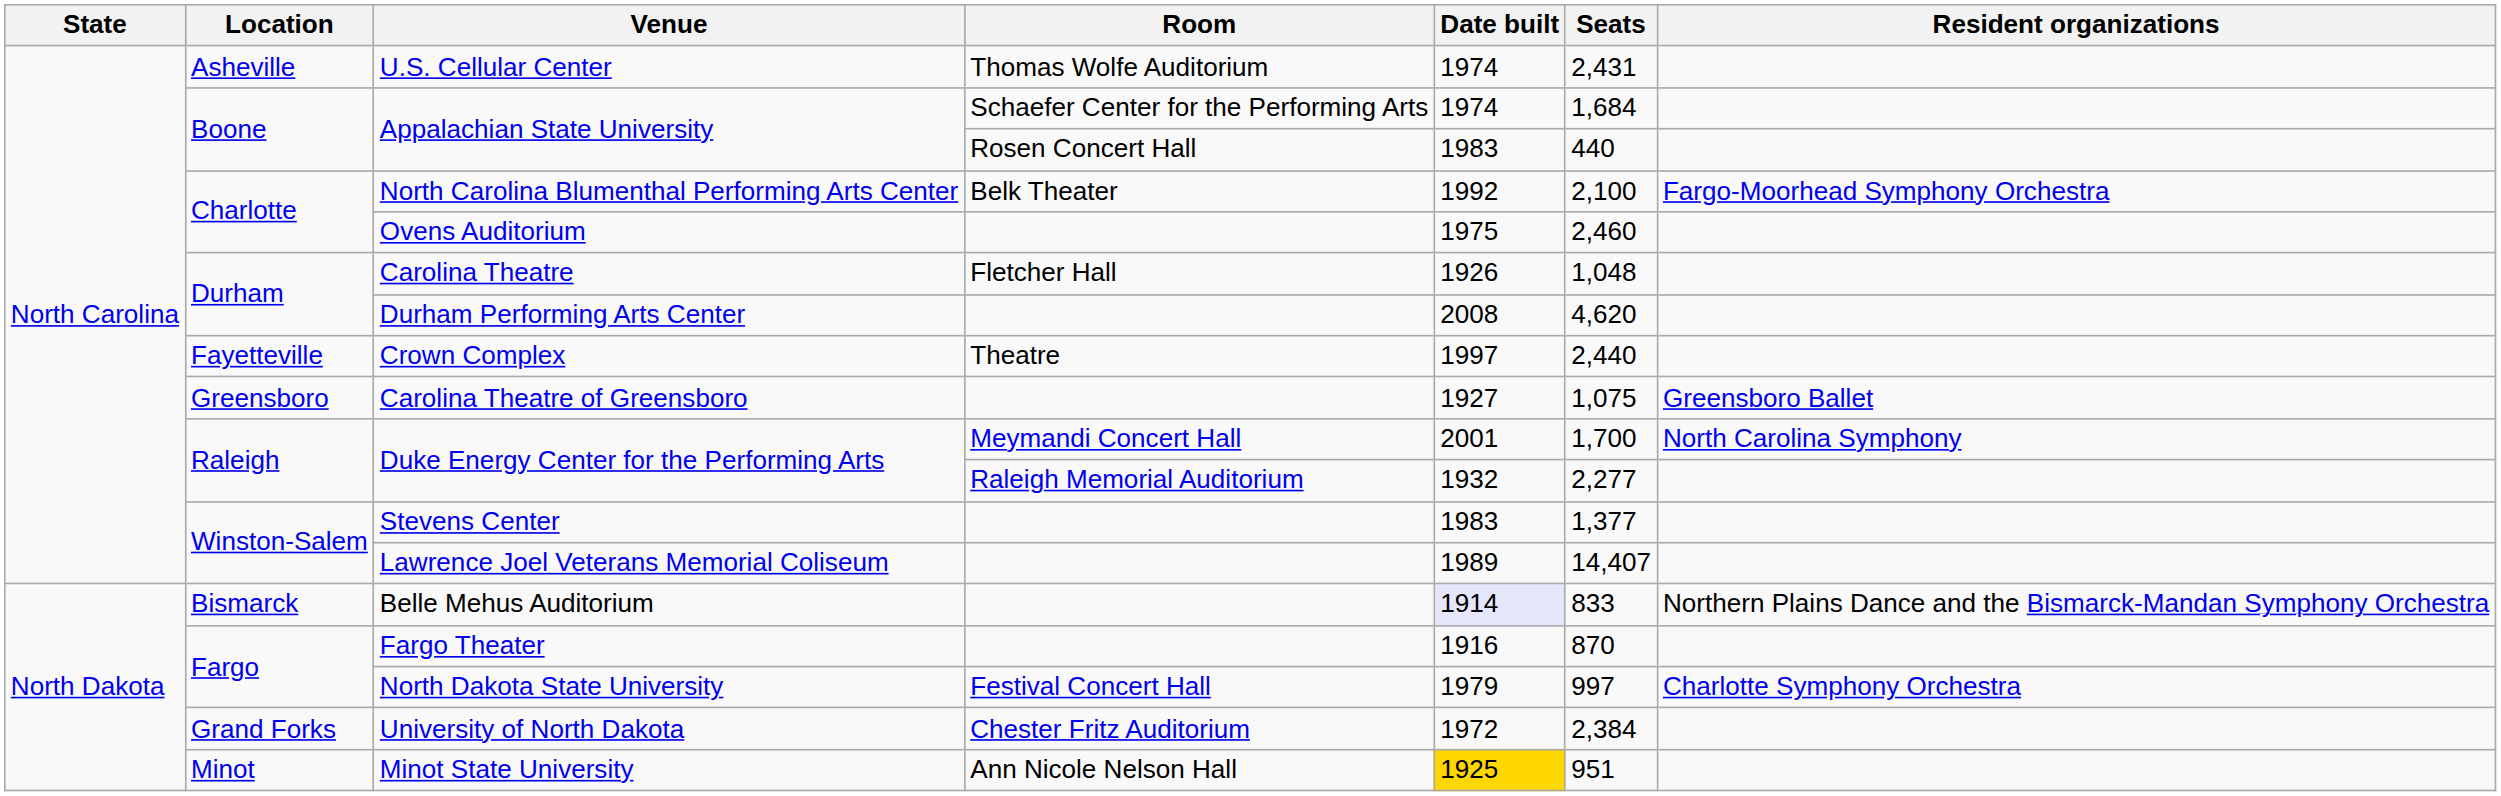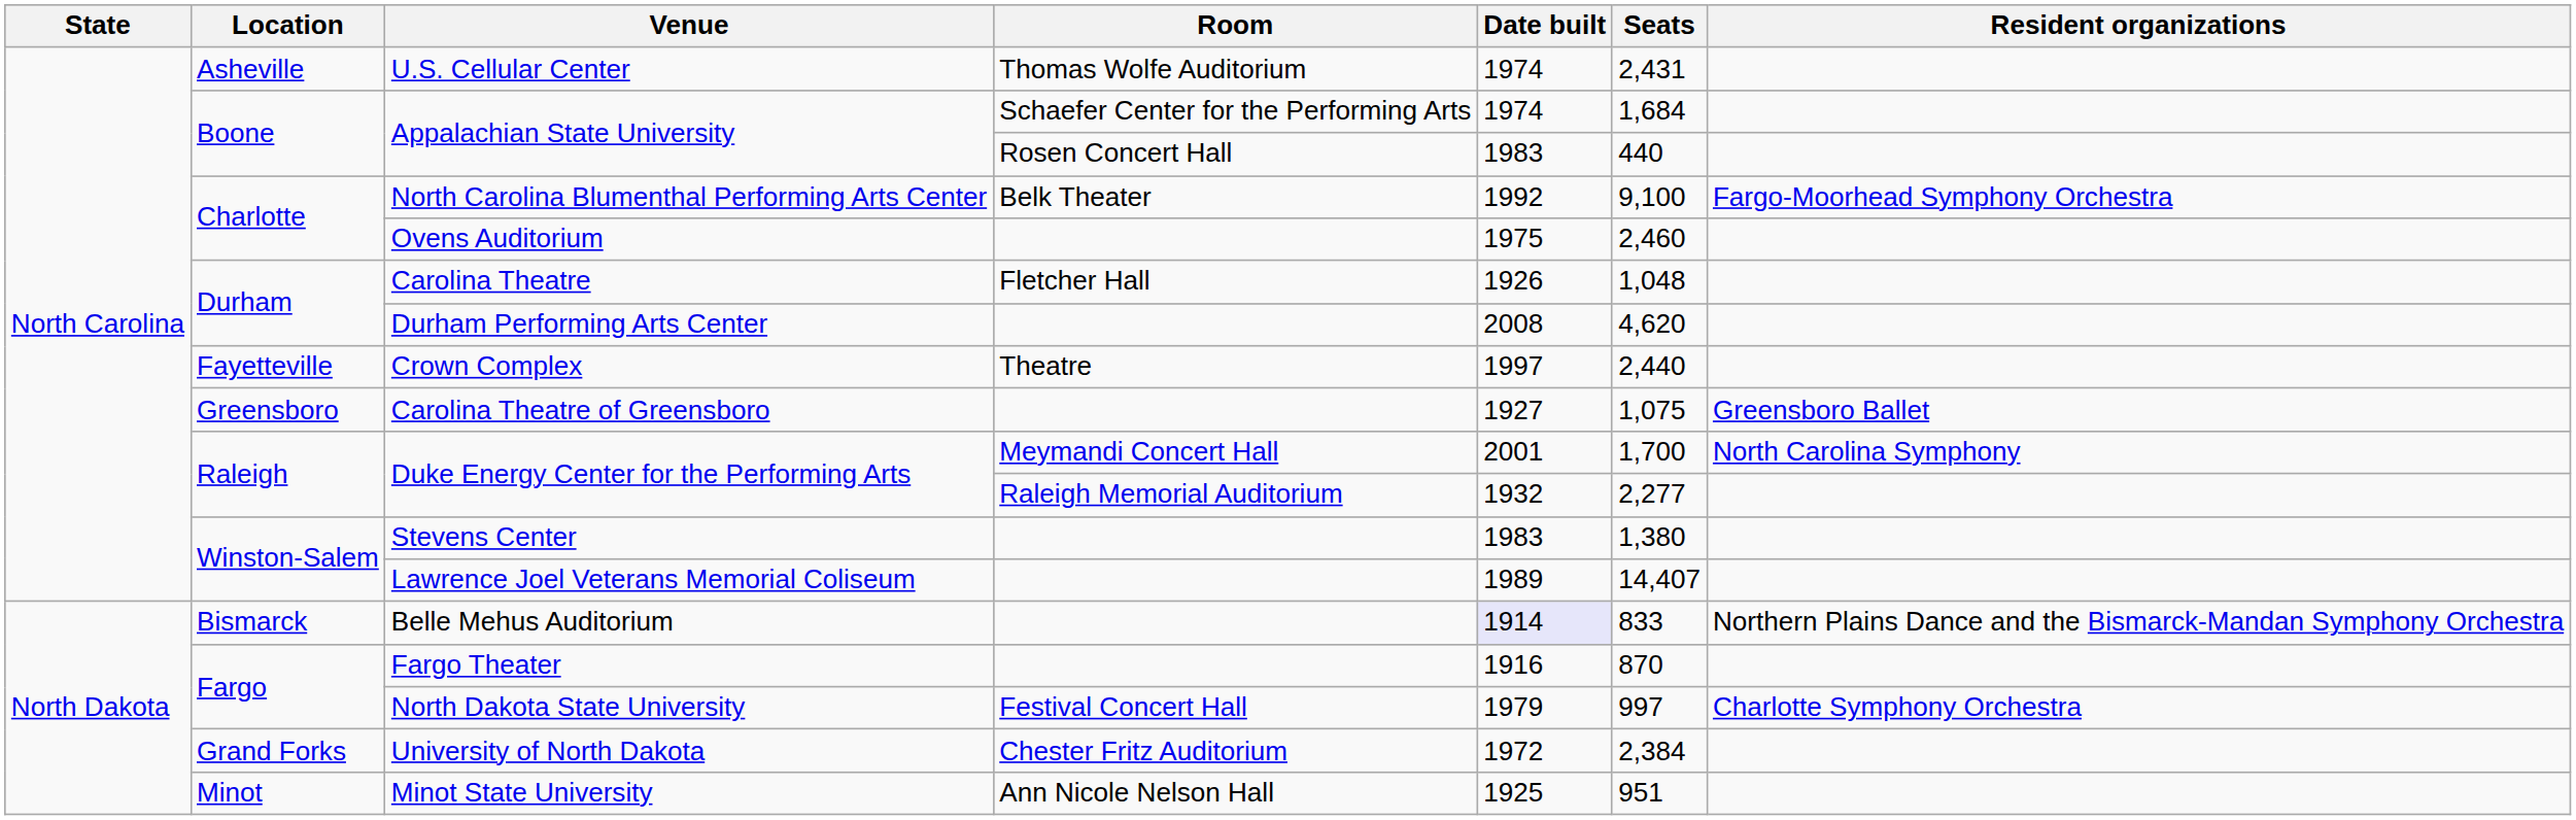North Carolina Blumenthal Performing Arts Center | Seats: 2,100 -> 9,100
Stevens Center | Seats: 1,377 -> 1,380
Minot State University | Date built: gold background -> no background
